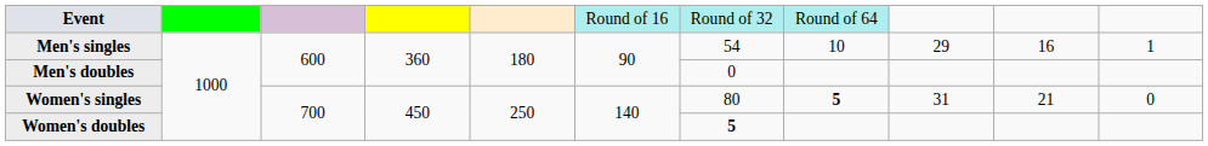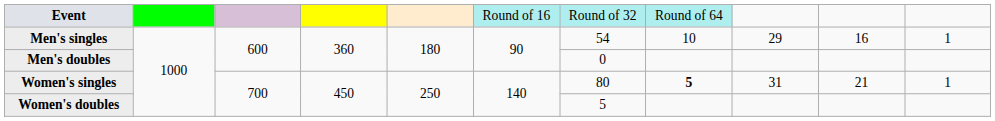Women's singles | column 11: 0 -> 1
Women's doubles | column 7: bold -> normal
